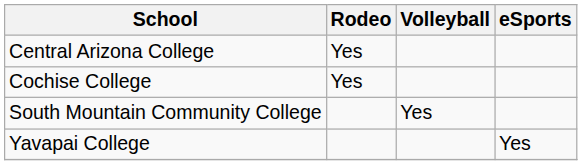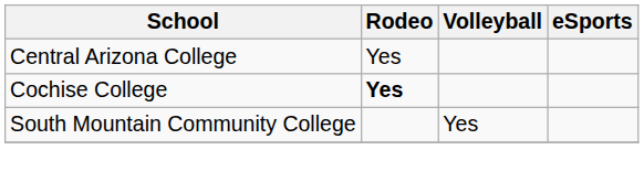Cochise College | Rodeo: normal -> bold
- row: Yavapai College | Yes
